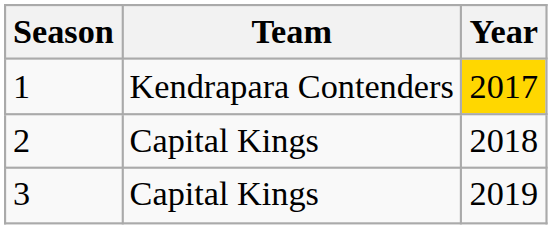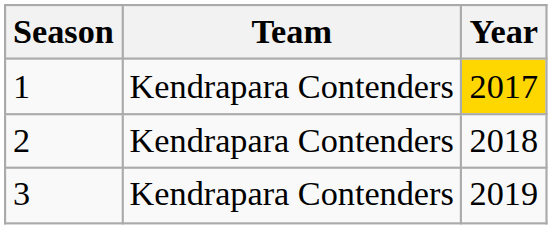2 | Team: Capital Kings -> Kendrapara Contenders
3 | Team: Capital Kings -> Kendrapara Contenders
